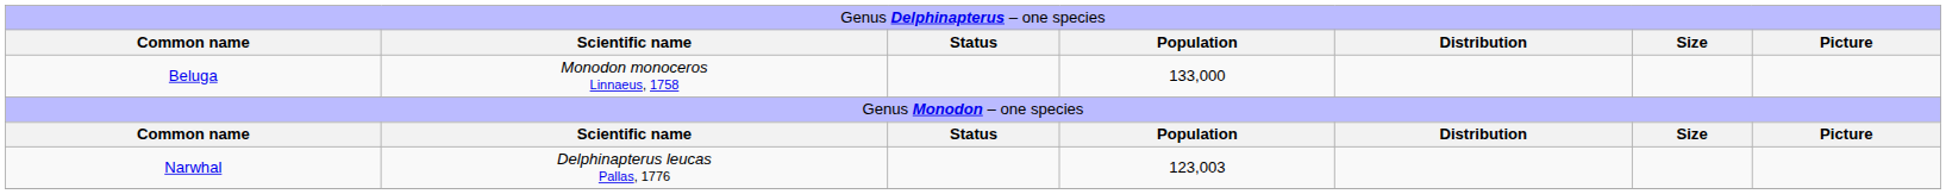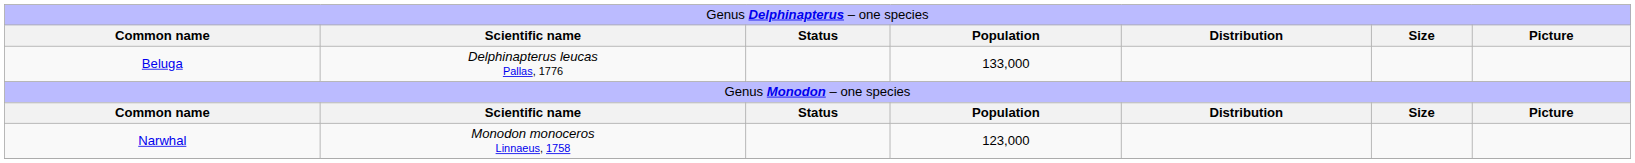Beluga | column 2: Monodon monoceros Linnaeus, 1758 -> Delphinapterus leucas Pallas, 1776
Narwhal | column 2: Delphinapterus leucas Pallas, 1776 -> Monodon monoceros Linnaeus, 1758
Narwhal | column 4: 123,003 -> 123,000
